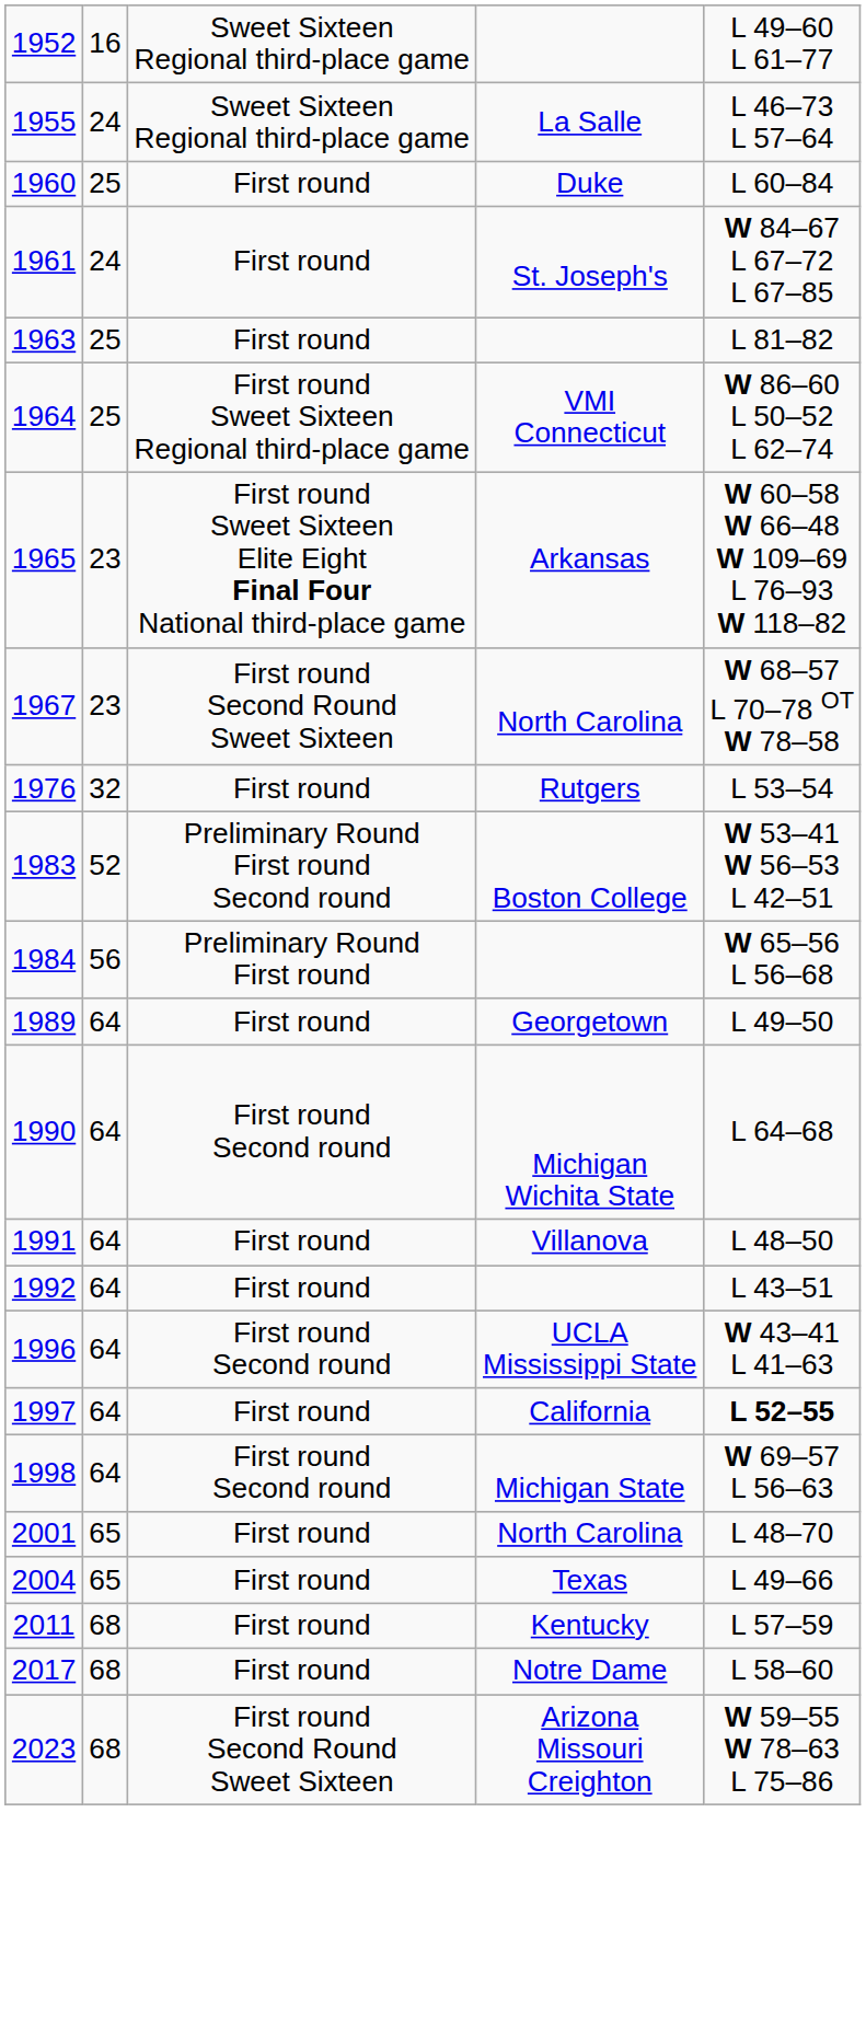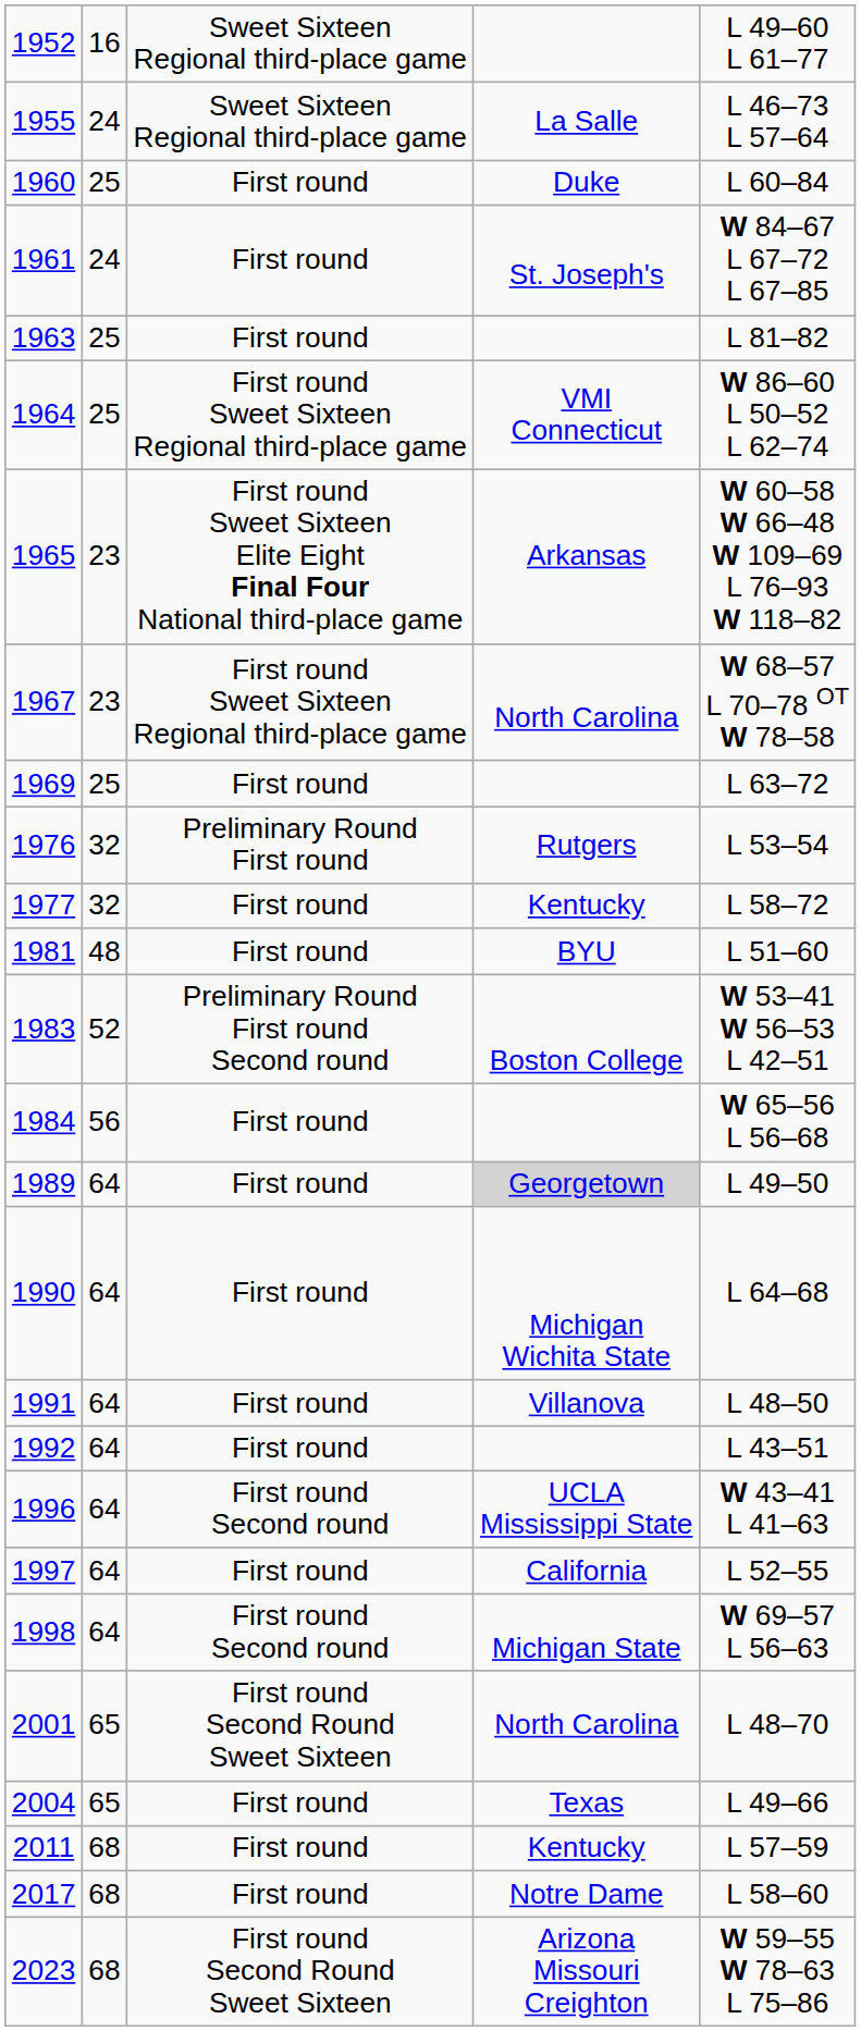1967 | column 3: First round Second Round Sweet Sixteen -> First round Sweet Sixteen Regional third-place game
+ row: 1969 | 25 | First round | L 63–72
1976 | column 3: First round -> Preliminary Round First round
+ row: 1977 | 32 | First round | Kentucky | L 58–72
+ row: 1981 | 48 | First round | BYU | L 51–60
1984 | column 3: Preliminary Round First round -> First round
1989 | column 4: no background -> lightgrey background
1990 | column 3: First round Second round -> First round
1997 | column 5: bold -> normal
2001 | column 3: First round -> First round Second Round Sweet Sixteen
